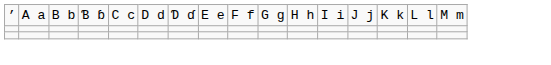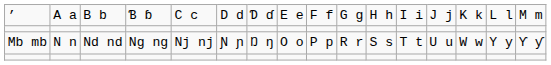+ row: Mb mb | N n | Nd nd | Ng ng | Nj nj | Ɲ ɲ | Ŋ ŋ | O o | P p | R r | S s | T t | U u | W w | Y y | Ƴ ƴ
